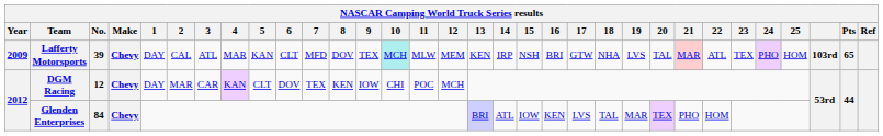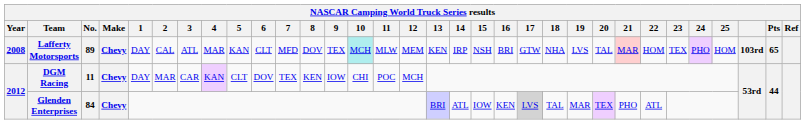Lafferty Motorsports | Year: 2009 -> 2008
Lafferty Motorsports | No.: 39 -> 89
Lafferty Motorsports | 22: ATL -> HOM
DGM Racing | No.: 12 -> 11
Glenden Enterprises | 17: no background -> lightgrey background
Glenden Enterprises | 22: HOM -> ATL
